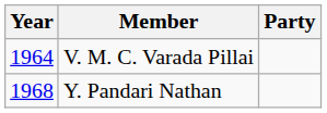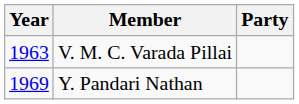V. M. C. Varada Pillai | Year: 1964 -> 1963
Y. Pandari Nathan | Year: 1968 -> 1969
